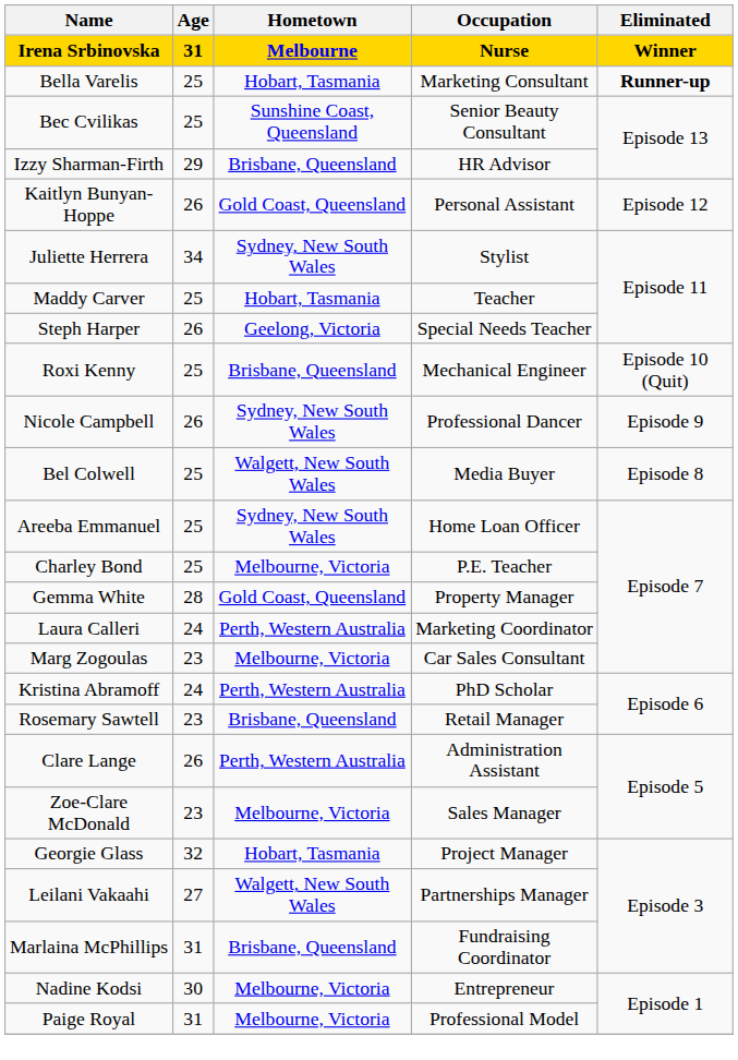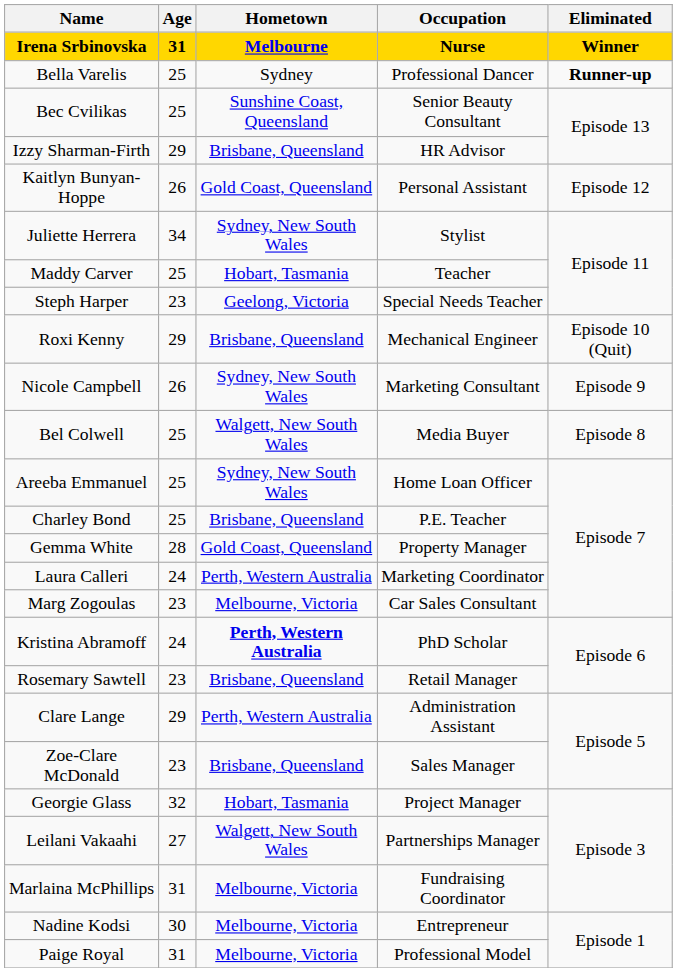Bella Varelis | Hometown: Hobart, Tasmania -> Sydney
Bella Varelis | Occupation: Marketing Consultant -> Professional Dancer
Steph Harper | Age: 26 -> 23
Roxi Kenny | Age: 25 -> 29
Nicole Campbell | Occupation: Professional Dancer -> Marketing Consultant
Charley Bond | Hometown: Melbourne, Victoria -> Brisbane, Queensland
Kristina Abramoff | Hometown: normal -> bold
Clare Lange | Age: 26 -> 29
Zoe-Clare McDonald | Hometown: Melbourne, Victoria -> Brisbane, Queensland
Marlaina McPhillips | Hometown: Brisbane, Queensland -> Melbourne, Victoria
